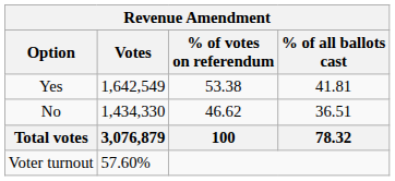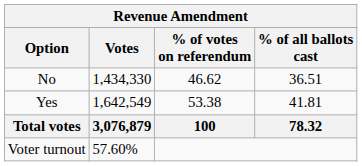rows swapped: Yes <-> No
